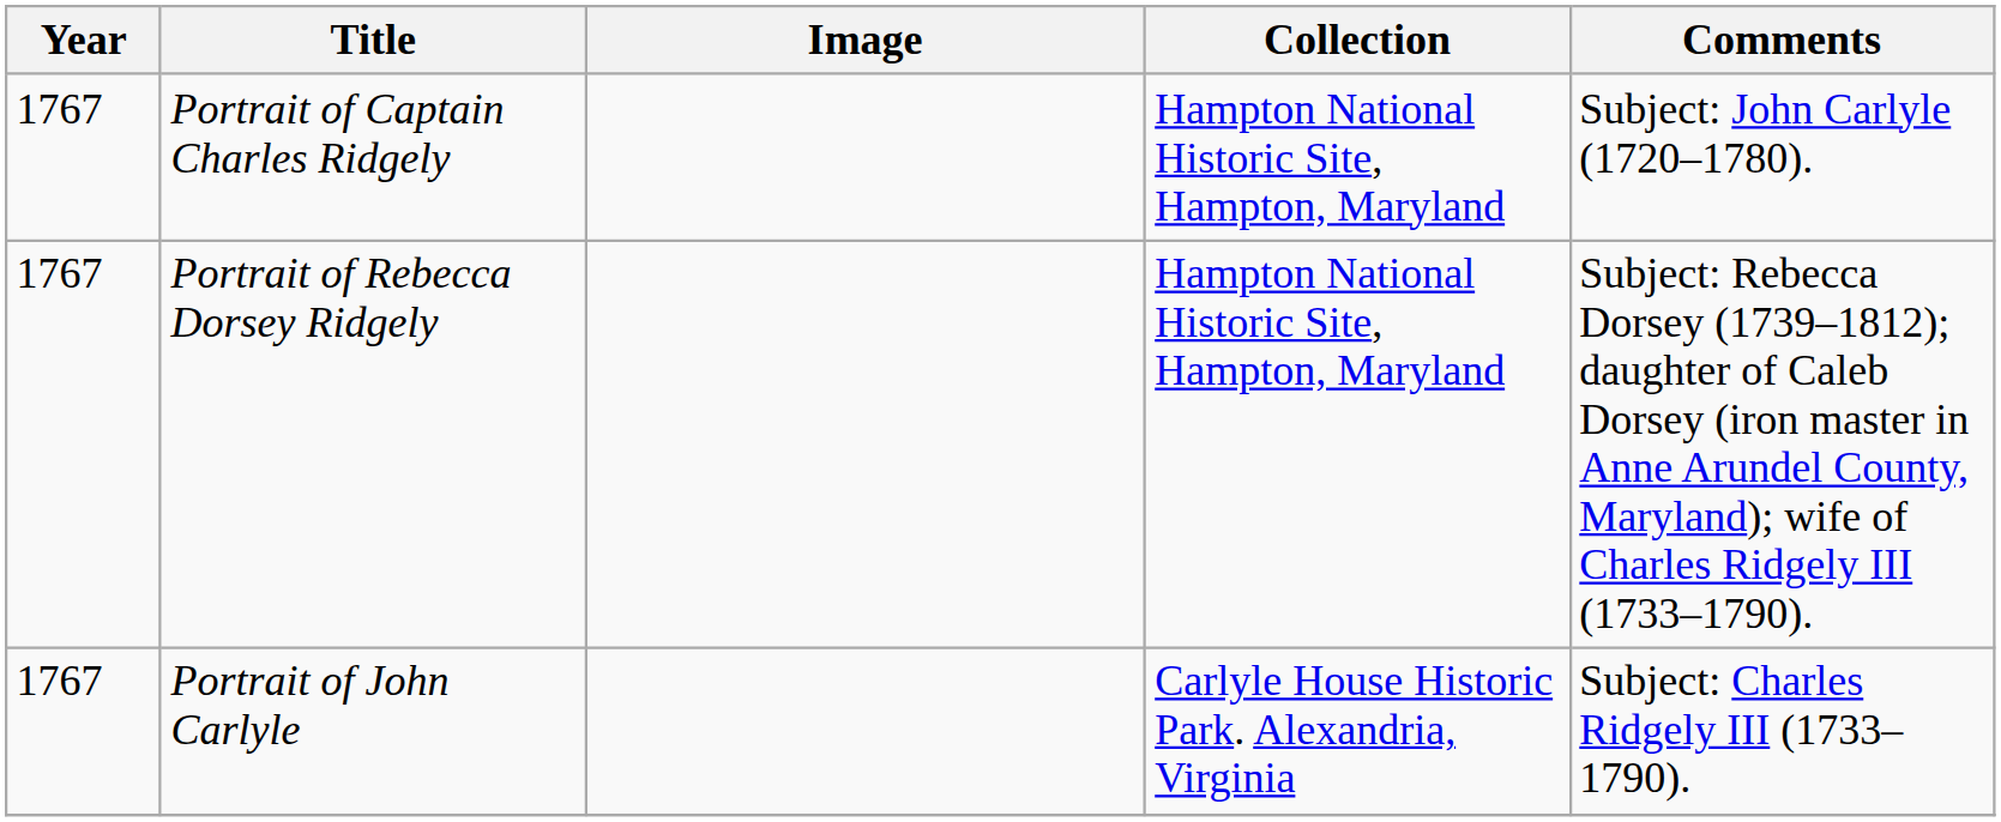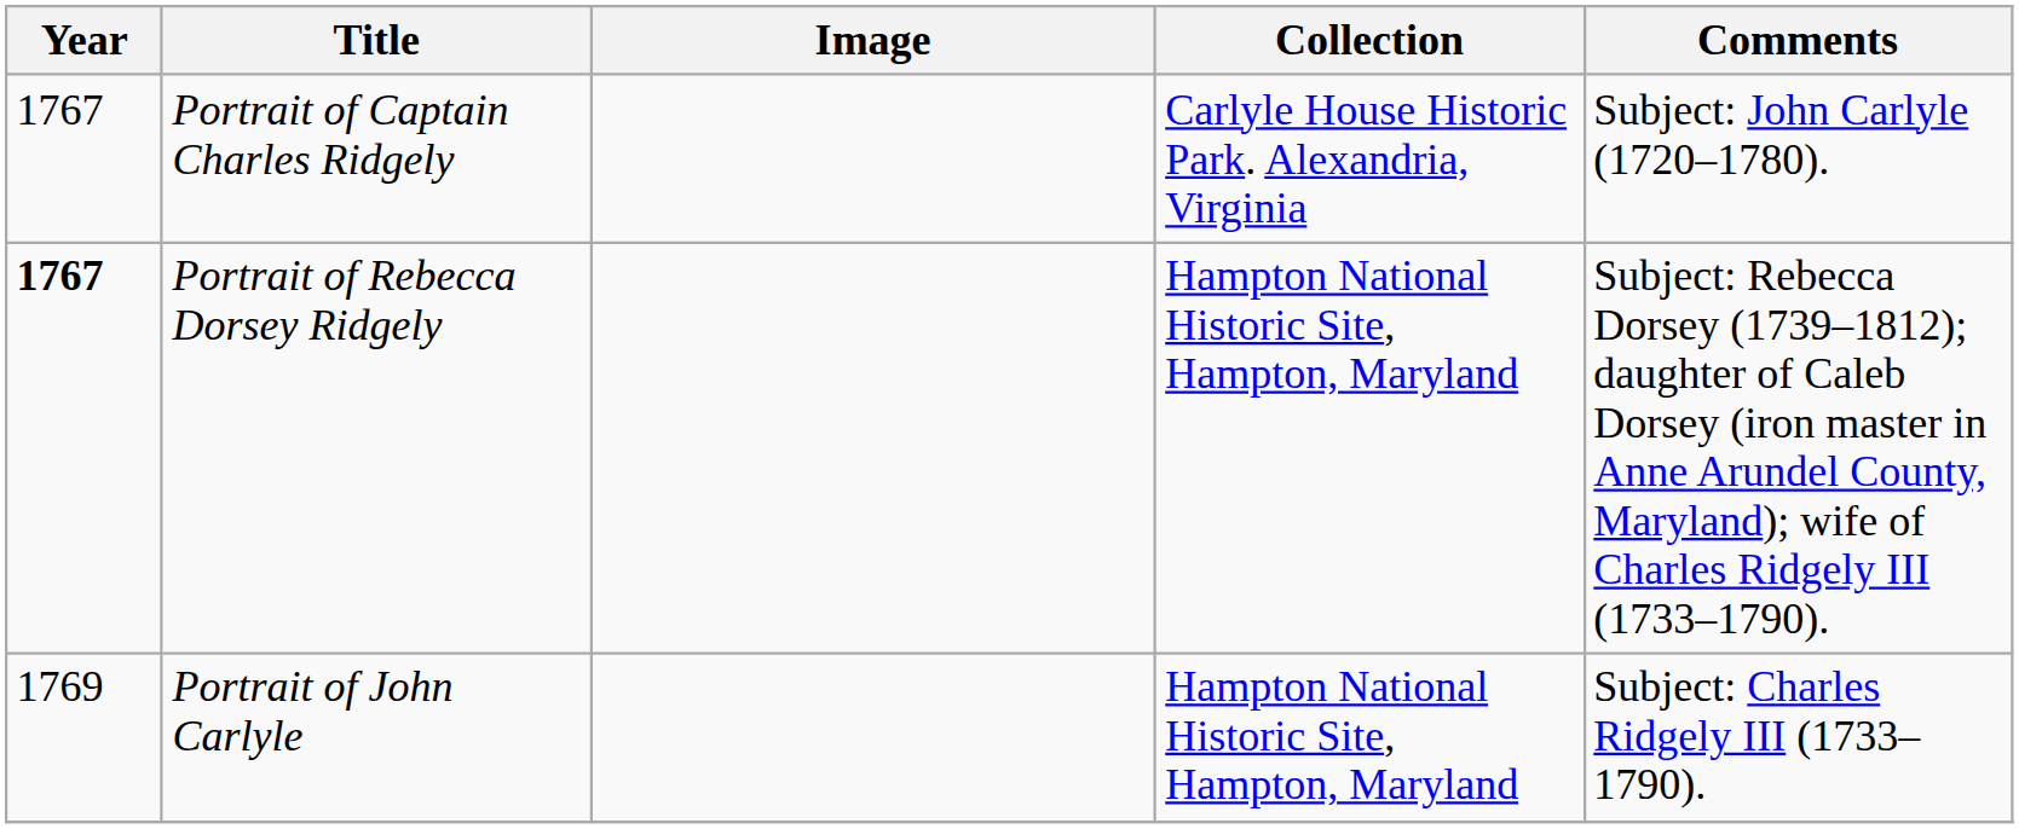Portrait of Captain Charles Ridgely | Collection: Hampton National Historic Site, Hampton, Maryland -> Carlyle House Historic Park. Alexandria, Virginia
Portrait of Rebecca Dorsey Ridgely | Year: normal -> bold
Portrait of John Carlyle | Year: 1767 -> 1769
Portrait of John Carlyle | Collection: Carlyle House Historic Park. Alexandria, Virginia -> Hampton National Historic Site, Hampton, Maryland
